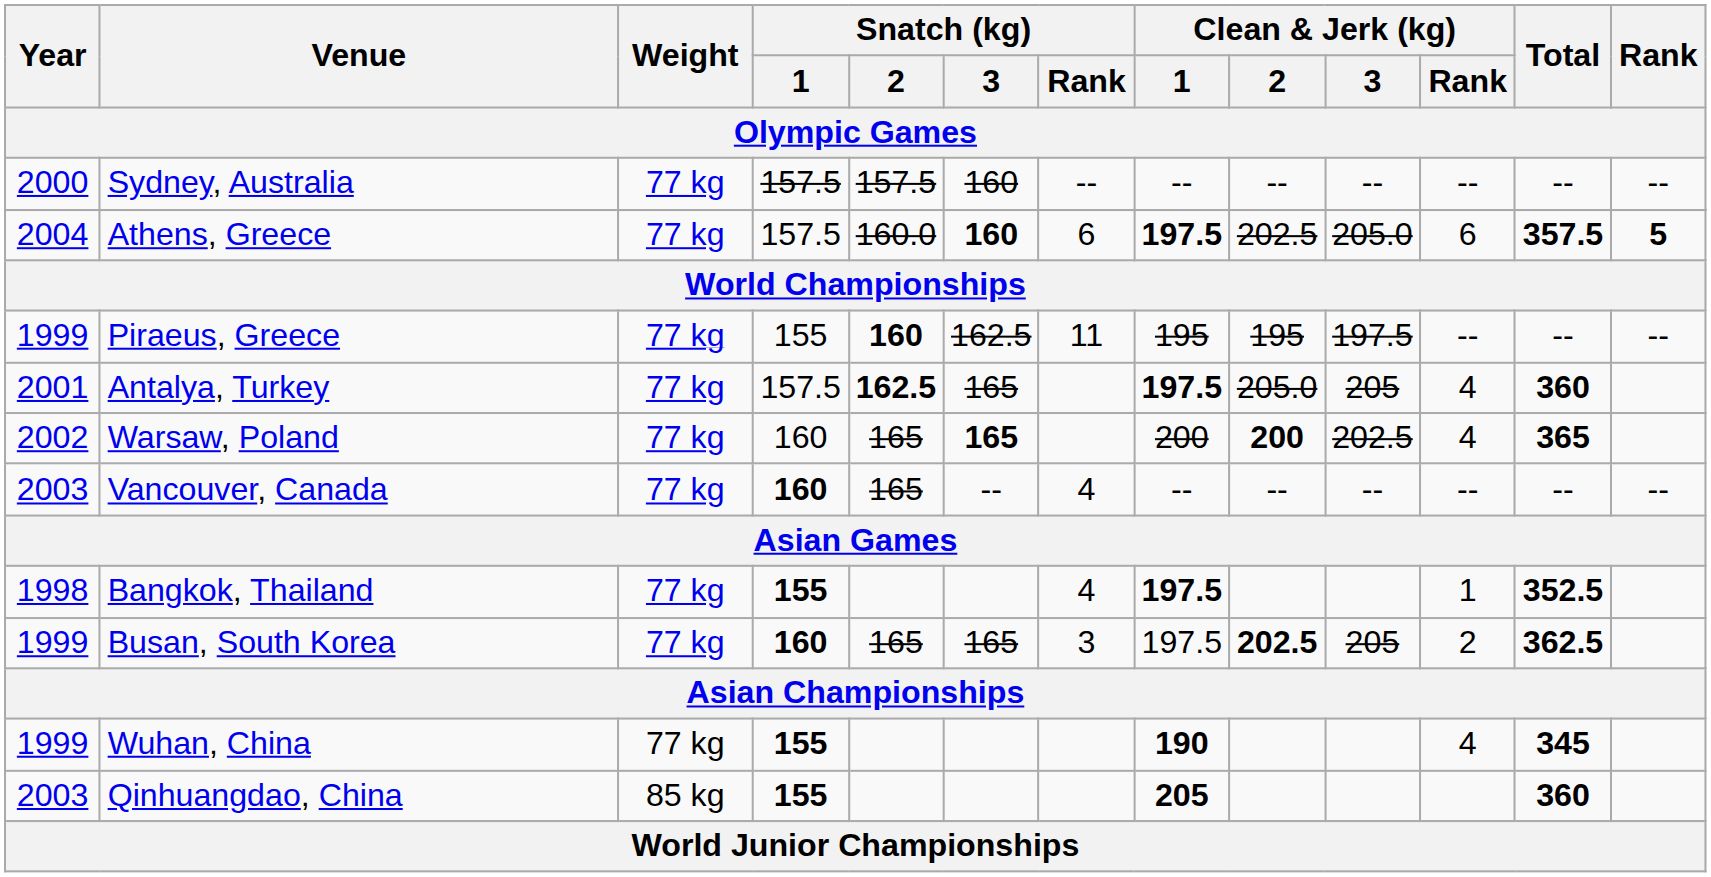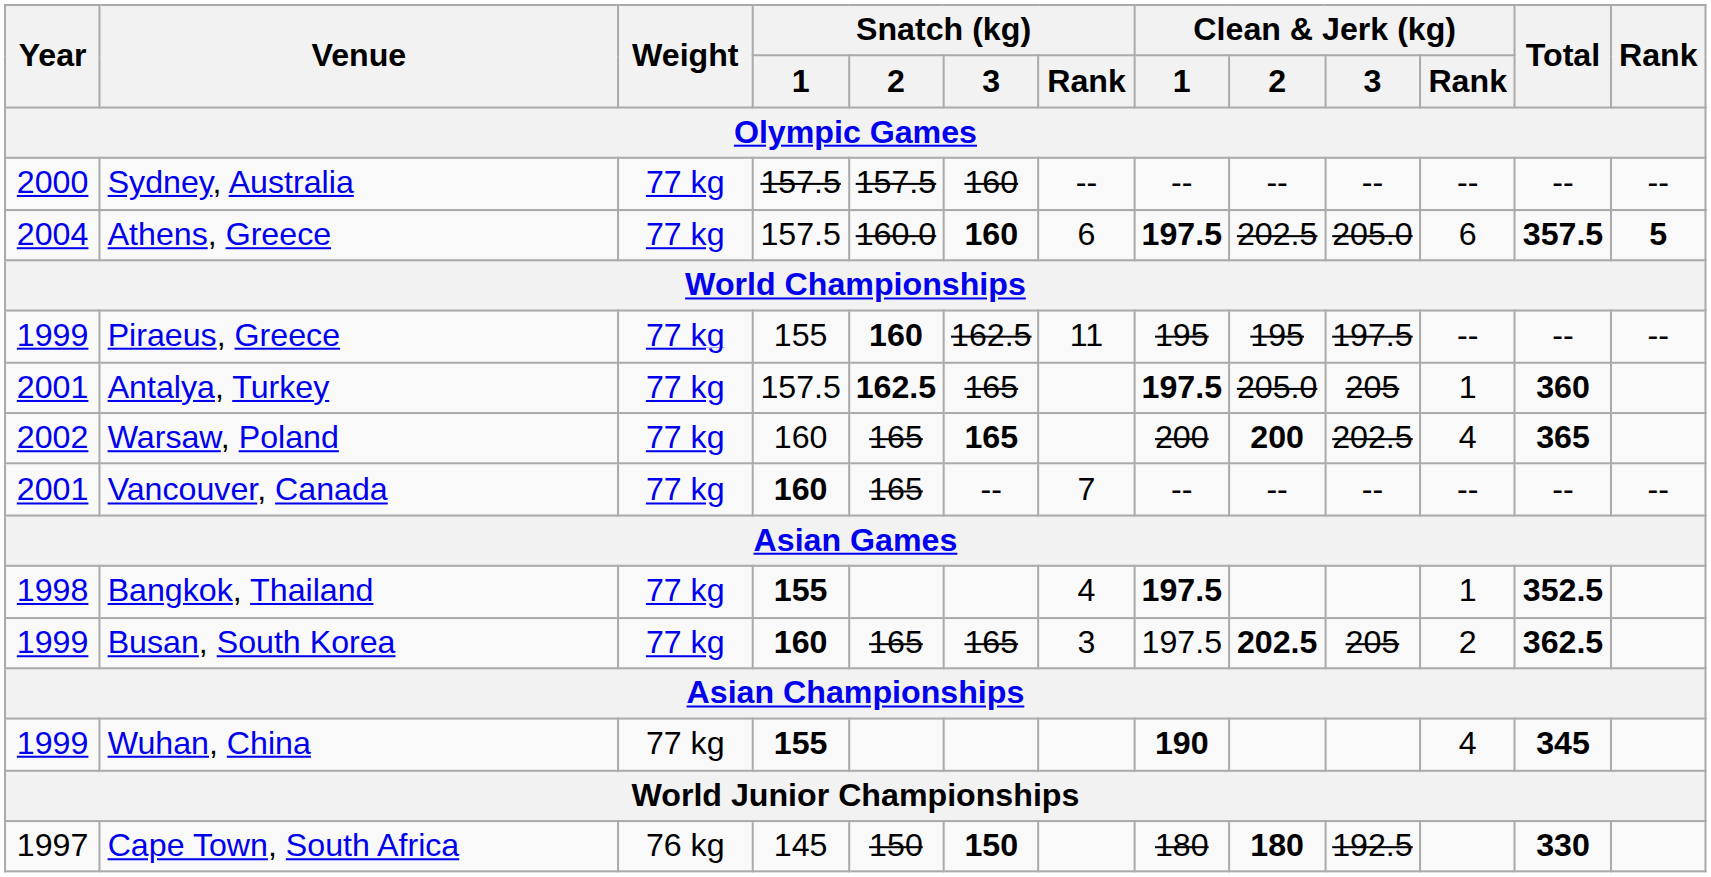Antalya, Turkey | Clean & Jerk (kg) / Rank: 4 -> 1
Vancouver, Canada | Year: 2003 -> 2001
Vancouver, Canada | Snatch (kg) / Rank: 4 -> 7
- row: 2003 | Qinhuangdao, China | 85 kg | 155 | 205 | 360
+ row: 1997 | Cape Town, South Africa | 76 kg | 145 | 150 | 150 | 180 | 180 | 192.5 | 330
